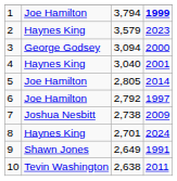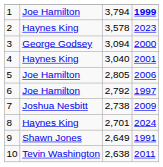2 | column 3: 3,579 -> 3,578
5 | column 4: 2014 -> 2006
